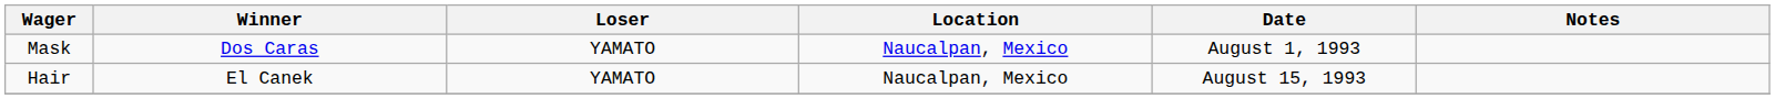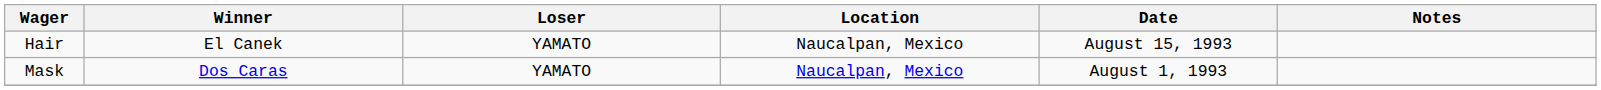rows swapped: Mask <-> Hair
